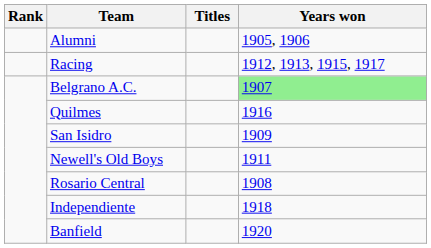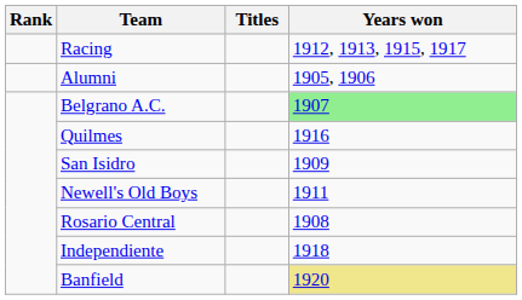rows swapped: Racing <-> Alumni
Banfield | Years won: no background -> khaki background
